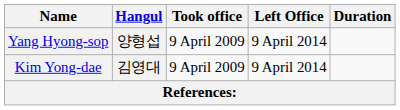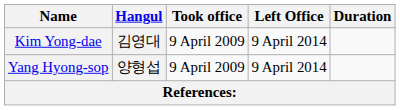rows swapped: Yang Hyong-sop <-> Kim Yong-dae
